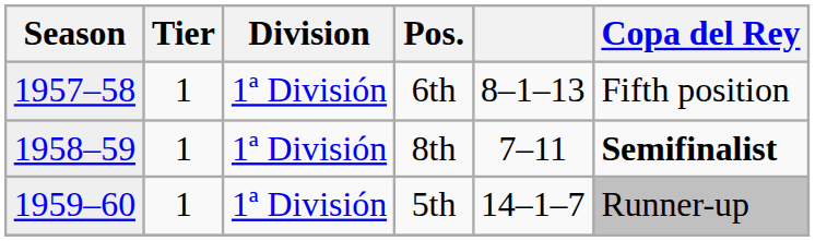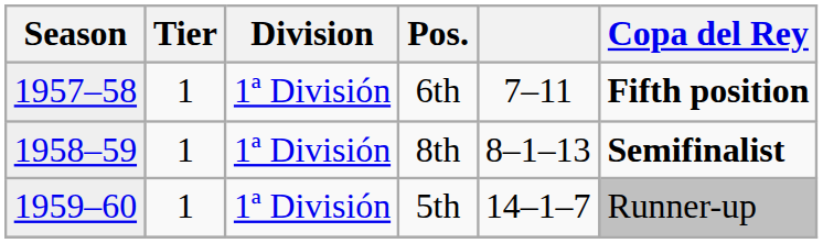6th | column 5: 8–1–13 -> 7–11
6th | Copa del Rey: normal -> bold
8th | column 5: 7–11 -> 8–1–13
